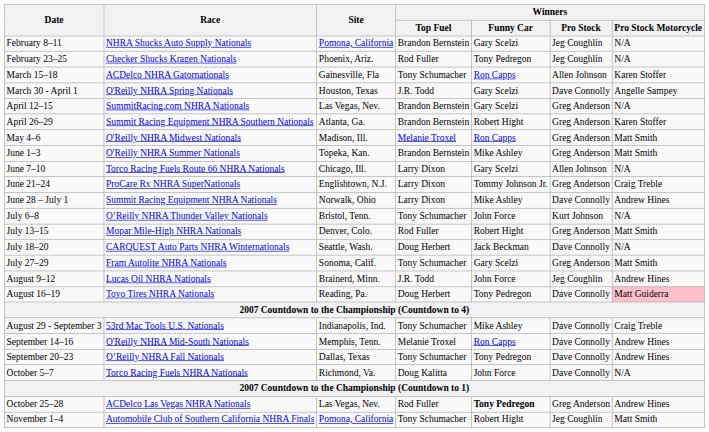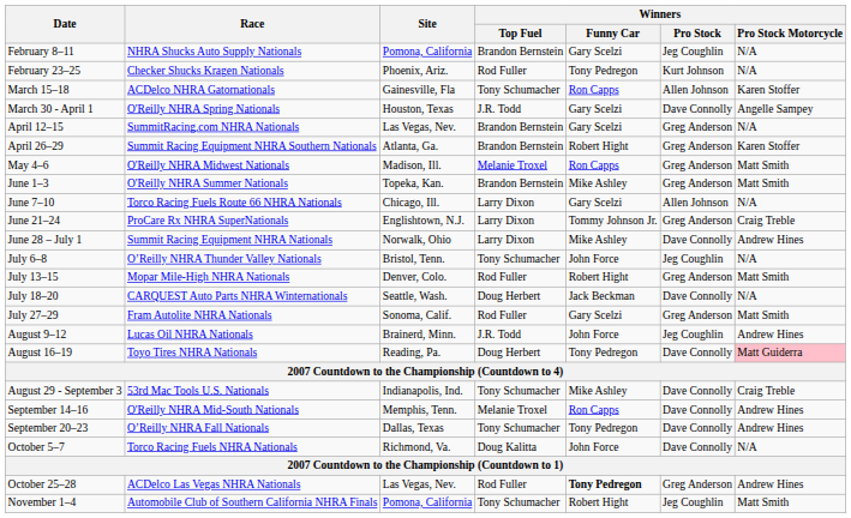February 23–25 | Winners / Pro Stock: Jeg Coughlin -> Kurt Johnson
July 6–8 | Winners / Pro Stock: Kurt Johnson -> Jeg Coughlin
July 27–29 | Winners / Top Fuel: Tony Schumacher -> Rod Fuller
